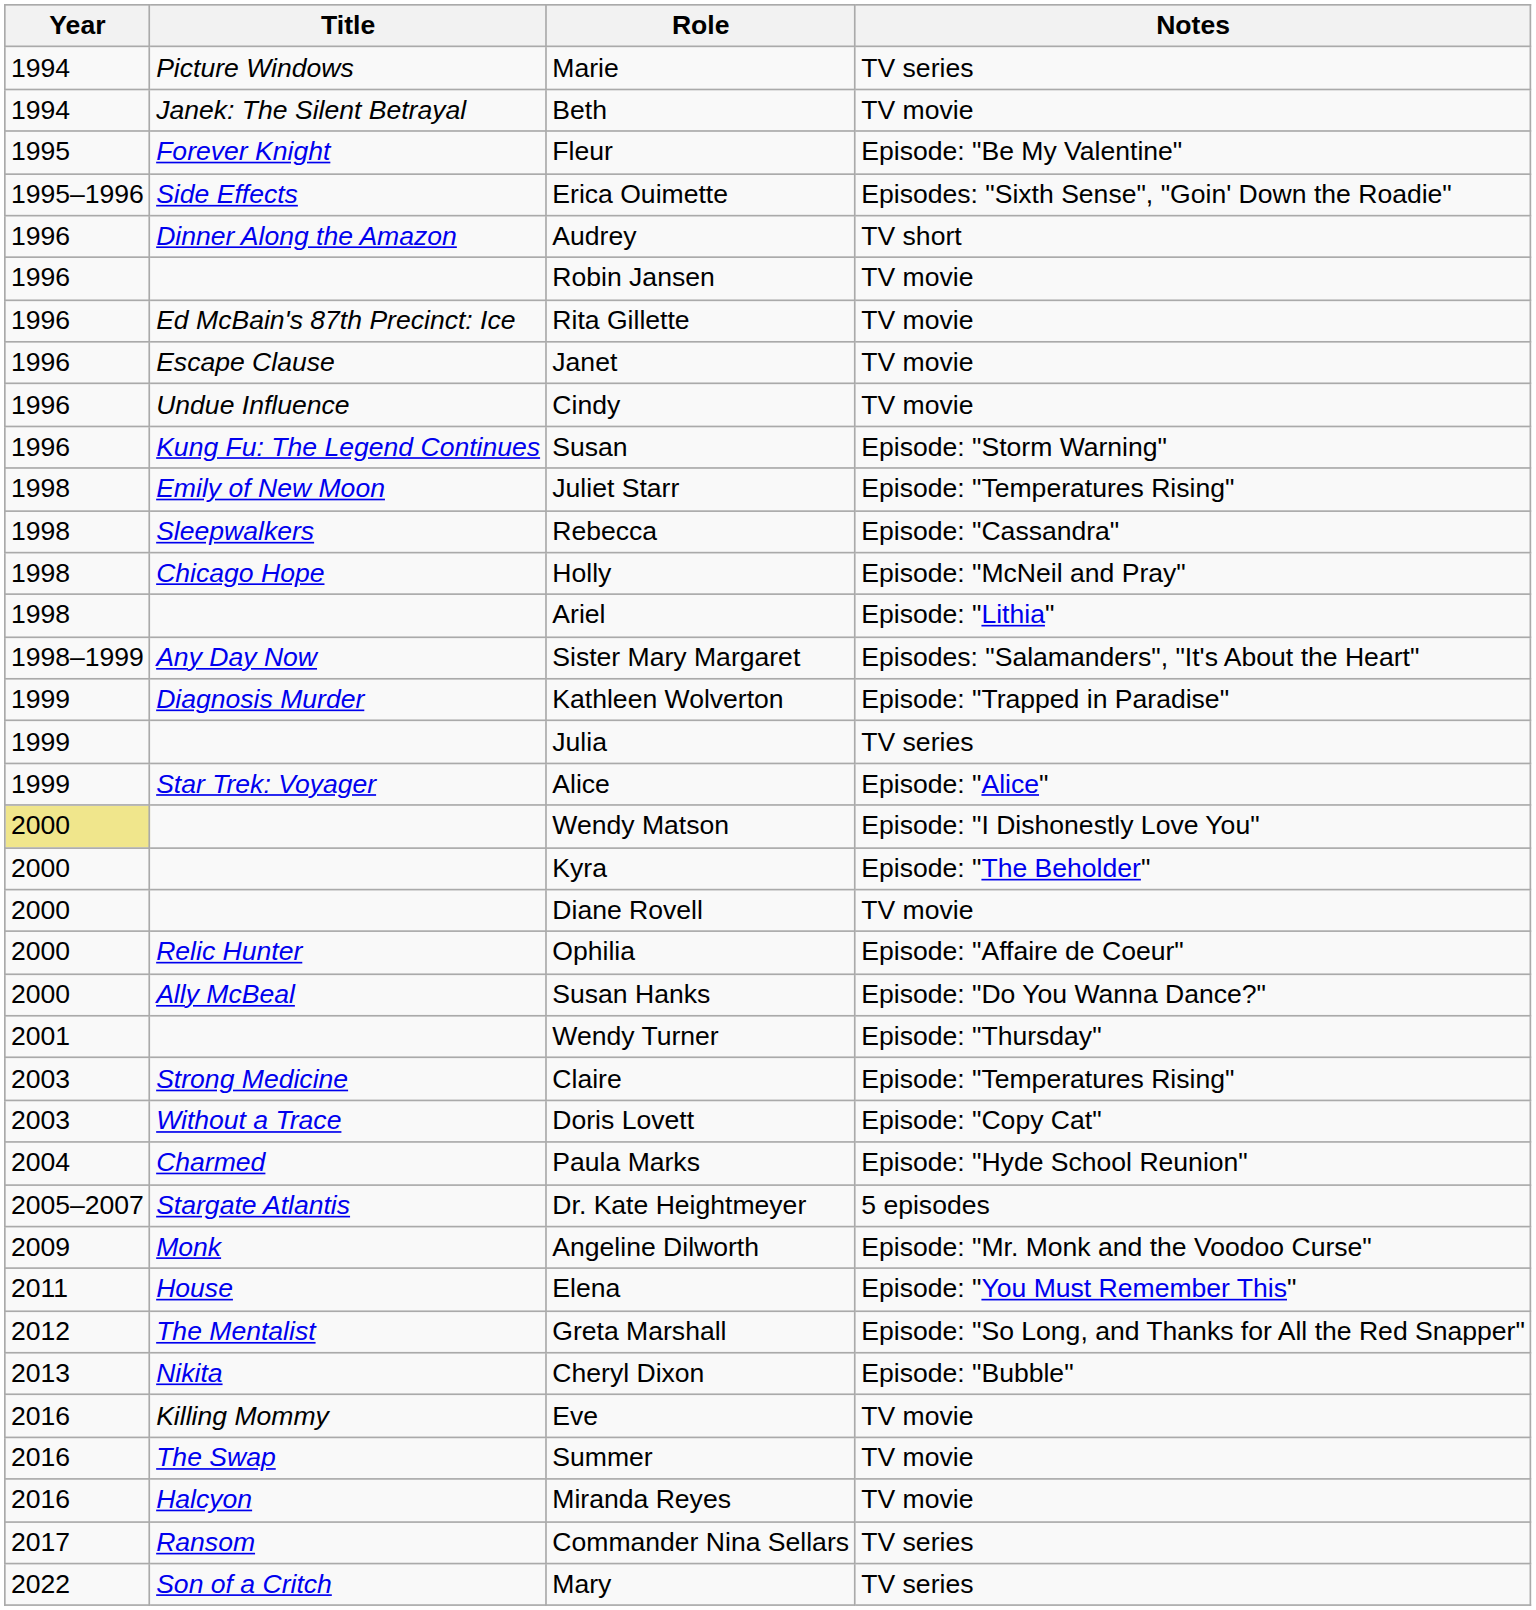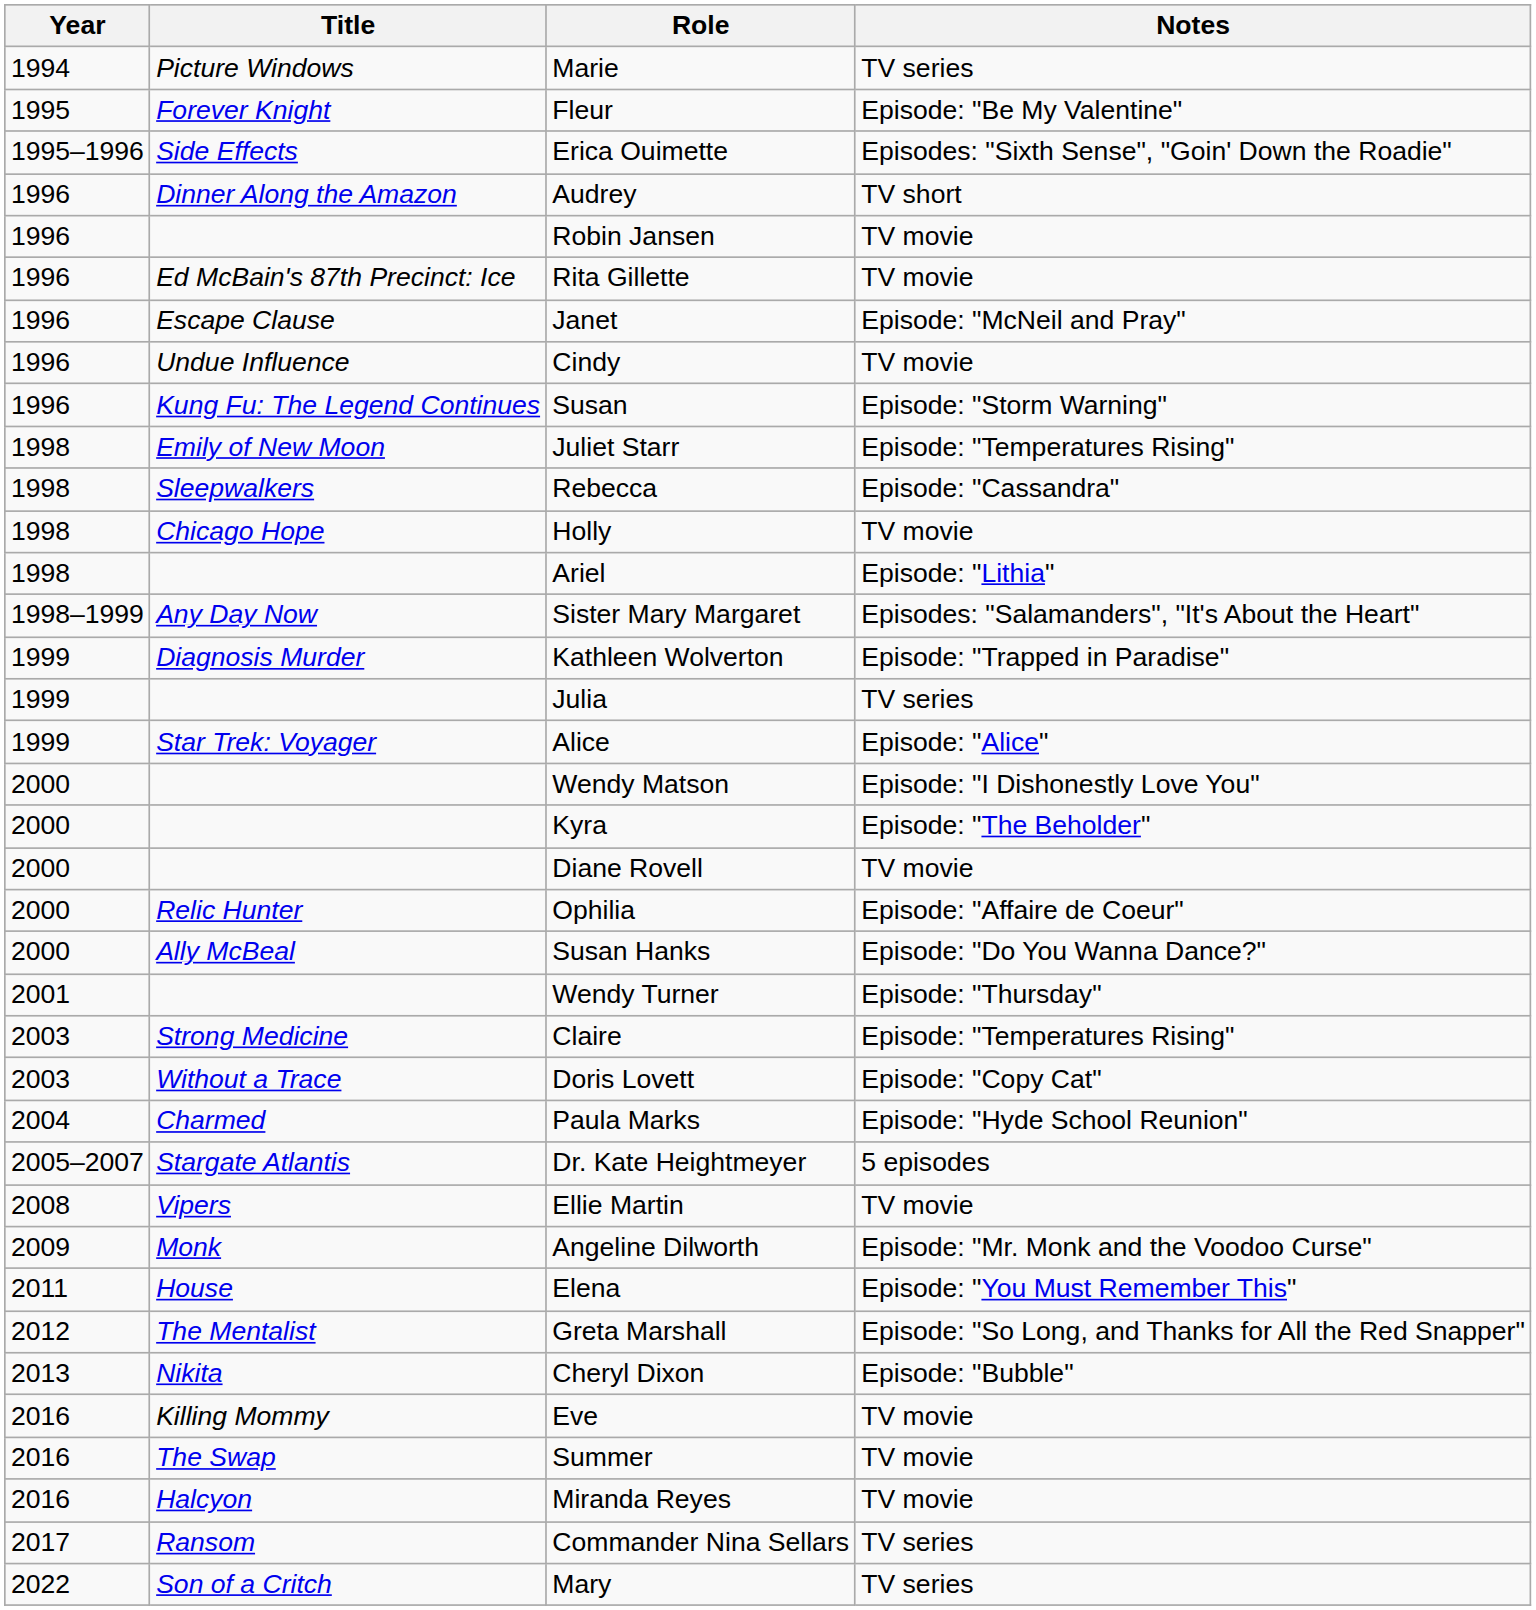- row: 1994 | Janek: The Silent Betrayal | Beth | TV movie
Janet | Notes: TV movie -> Episode: "McNeil and Pray"
Holly | Notes: Episode: "McNeil and Pray" -> TV movie
Wendy Matson | Year: khaki background -> no background
+ row: 2008 | Vipers | Ellie Martin | TV movie
